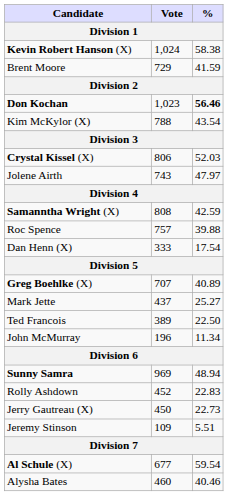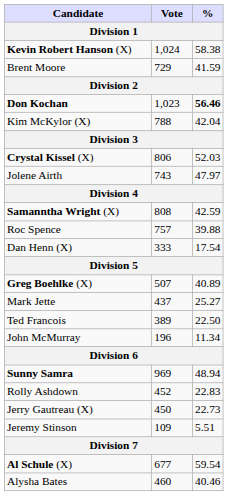Kim McKylor (X) | %: 43.54 -> 42.04
Greg Boehlke (X) | Vote: 707 -> 507
